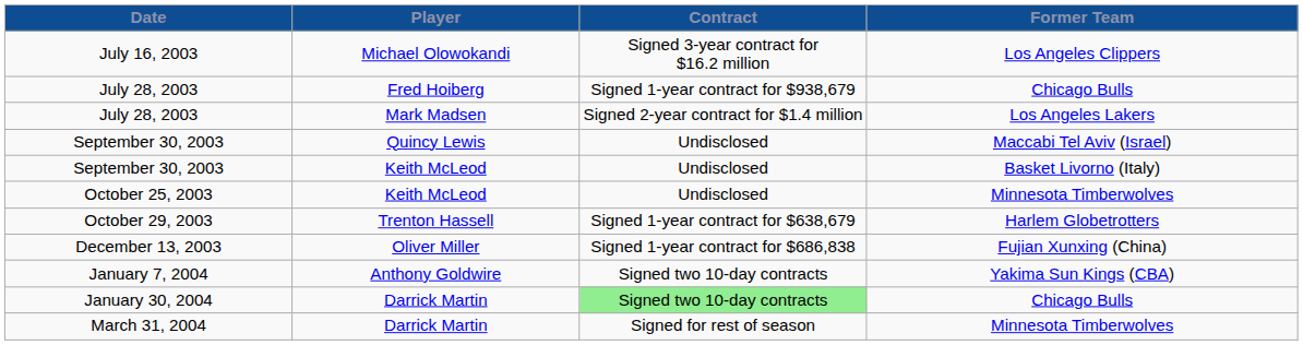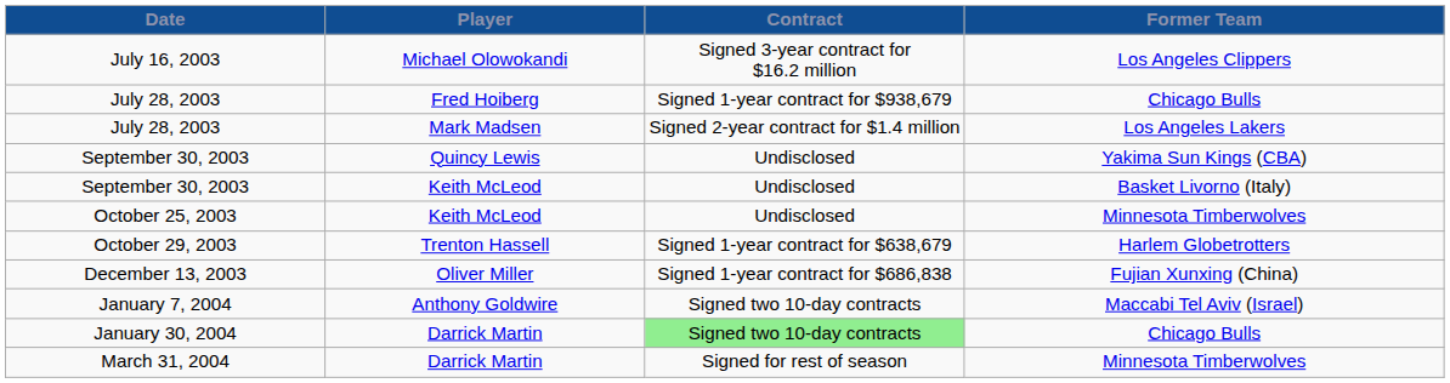September 30, 2003 / Quincy Lewis | Former Team: Maccabi Tel Aviv (Israel) -> Yakima Sun Kings (CBA)
January 7, 2004 | Former Team: Yakima Sun Kings (CBA) -> Maccabi Tel Aviv (Israel)
